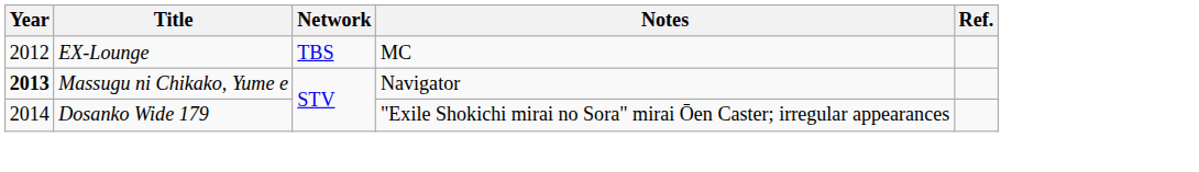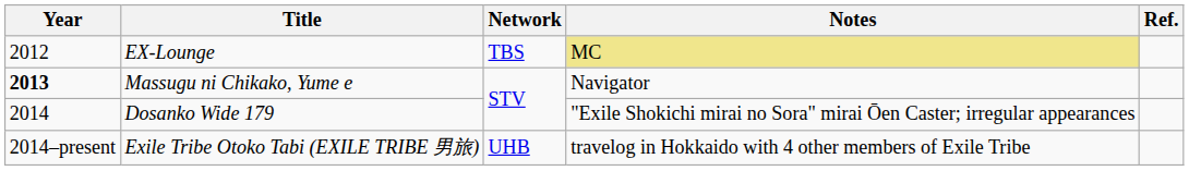EX-Lounge | Notes: no background -> khaki background
+ row: 2014–present | Exile Tribe Otoko Tabi (EXILE TRIBE 男旅) | UHB | travelog in Hokkaido with 4 other members of Exile Tribe
